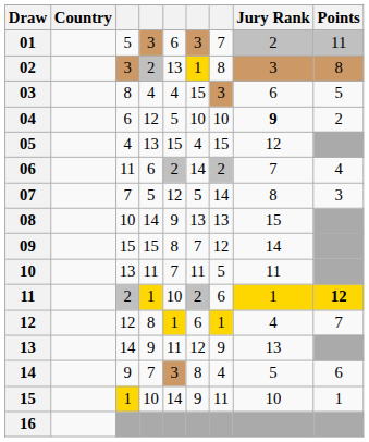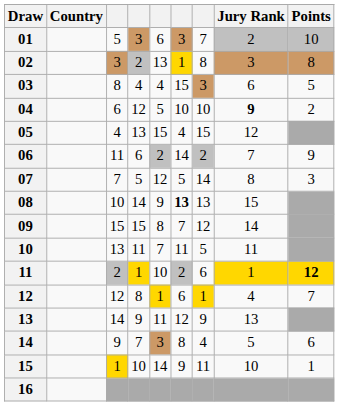01 | Points: 11 -> 10
06 | Points: 4 -> 9
08 | column 6: normal -> bold
